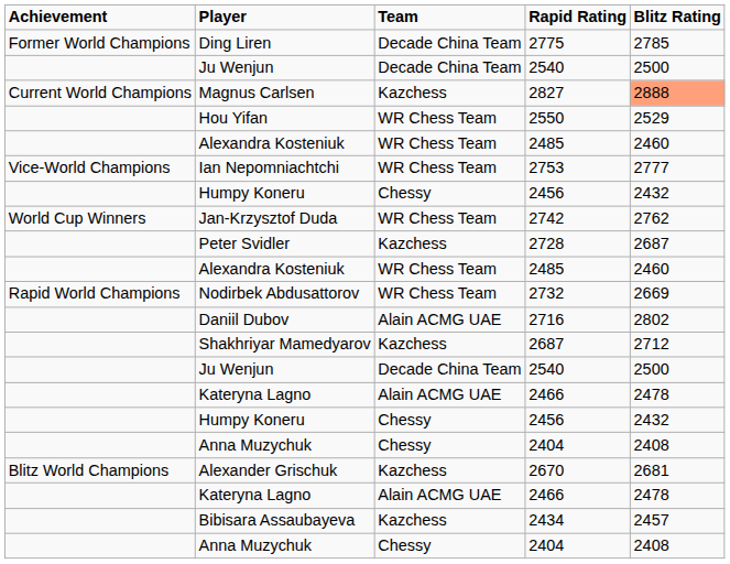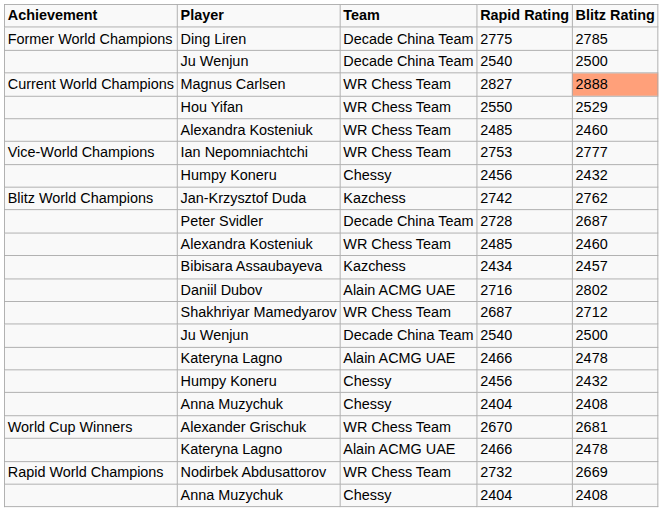Magnus Carlsen | Team: Kazchess -> WR Chess Team
Jan-Krzysztof Duda | Achievement: World Cup Winners -> Blitz World Champions
Jan-Krzysztof Duda | Team: WR Chess Team -> Kazchess
Peter Svidler | Team: Kazchess -> Decade China Team
rows swapped: Nodirbek Abdusattorov <-> Bibisara Assaubayeva
Shakhriyar Mamedyarov | Team: Kazchess -> WR Chess Team
Alexander Grischuk | Achievement: Blitz World Champions -> World Cup Winners
Alexander Grischuk | Team: Kazchess -> WR Chess Team
